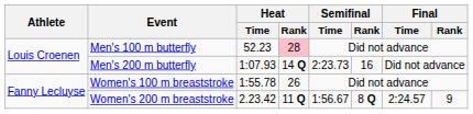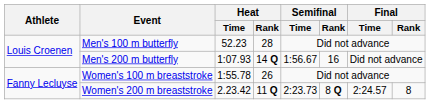Men's 100 m butterfly | Heat / Rank: pink background -> no background
Men's 200 m butterfly | Semifinal / Time: 2:23.73 -> 1:56.67
Women's 200 m breaststroke | Semifinal / Time: 1:56.67 -> 2:23.73
Women's 200 m breaststroke | Final / Rank: 9 -> 8
